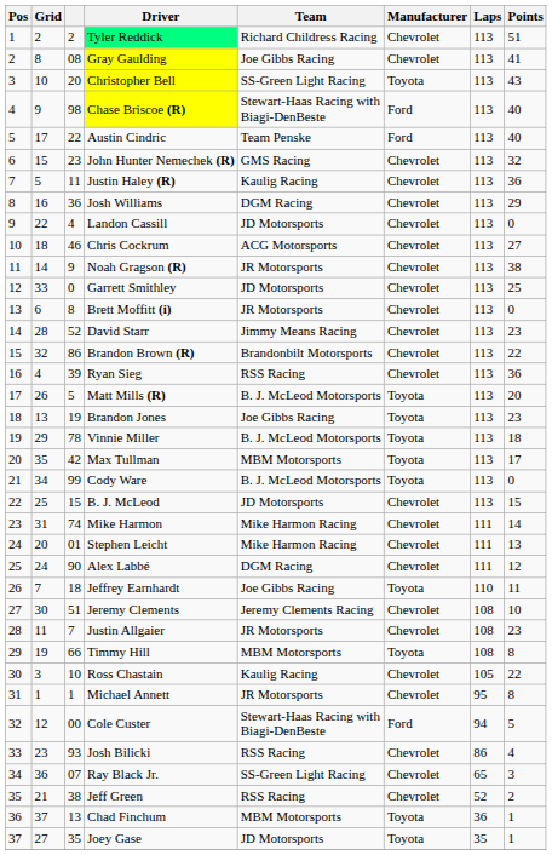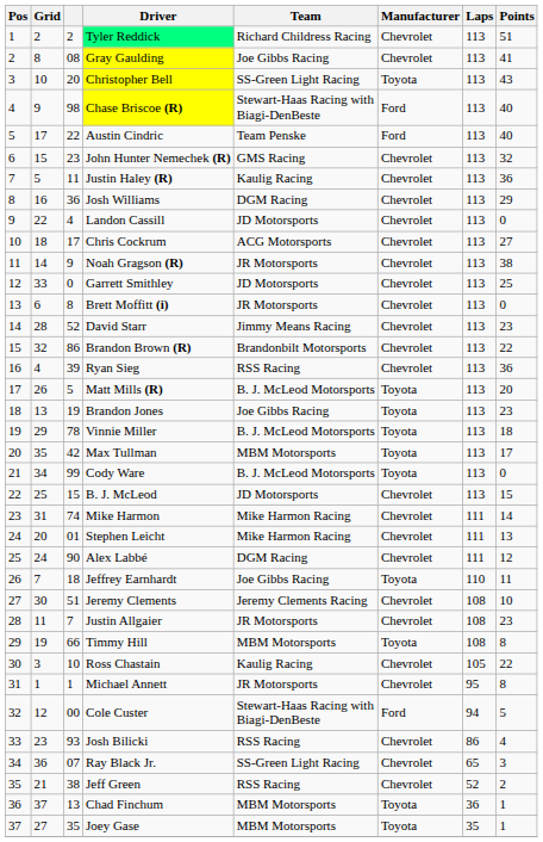Chris Cockrum | column 3: 46 -> 17
Joey Gase | Team: JD Motorsports -> MBM Motorsports
